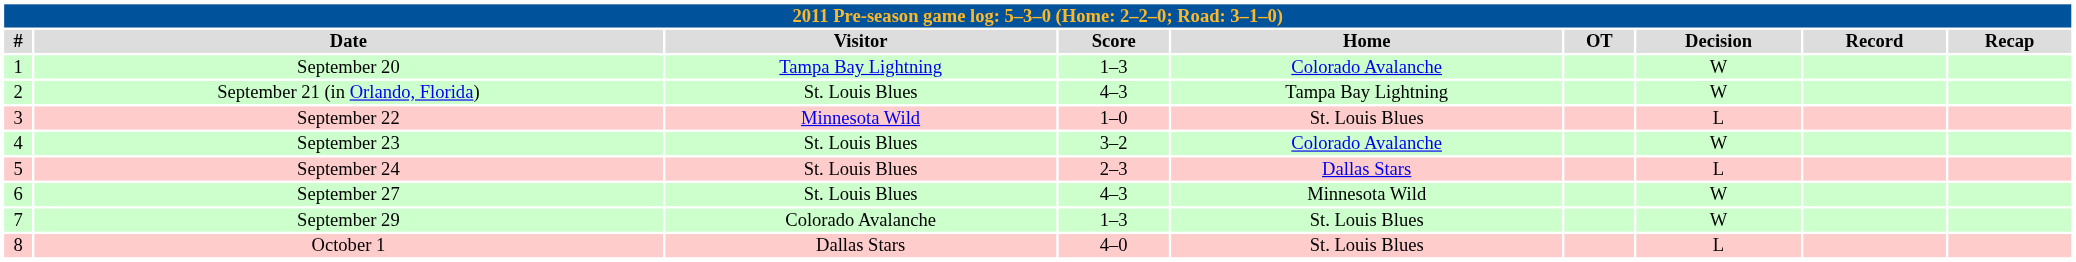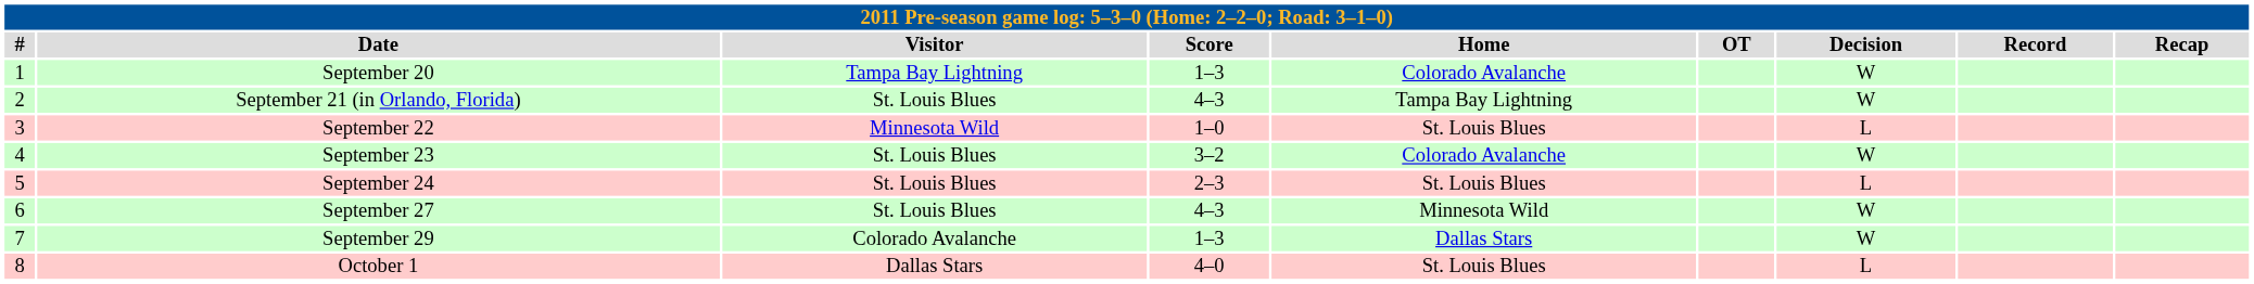September 24 | Home: Dallas Stars -> St. Louis Blues
September 29 | Home: St. Louis Blues -> Dallas Stars
